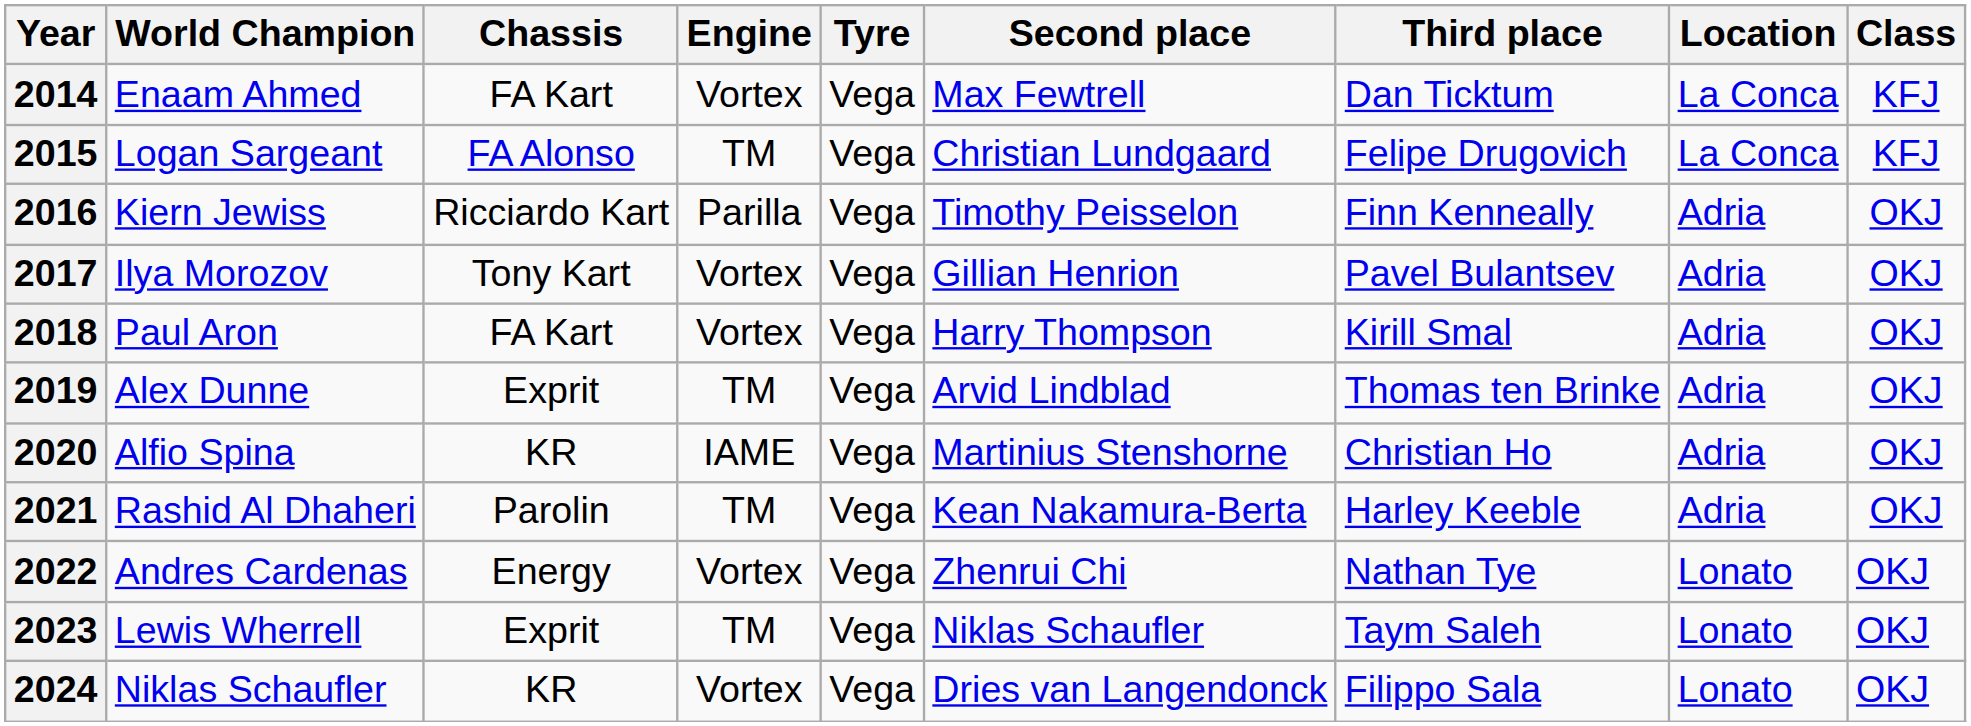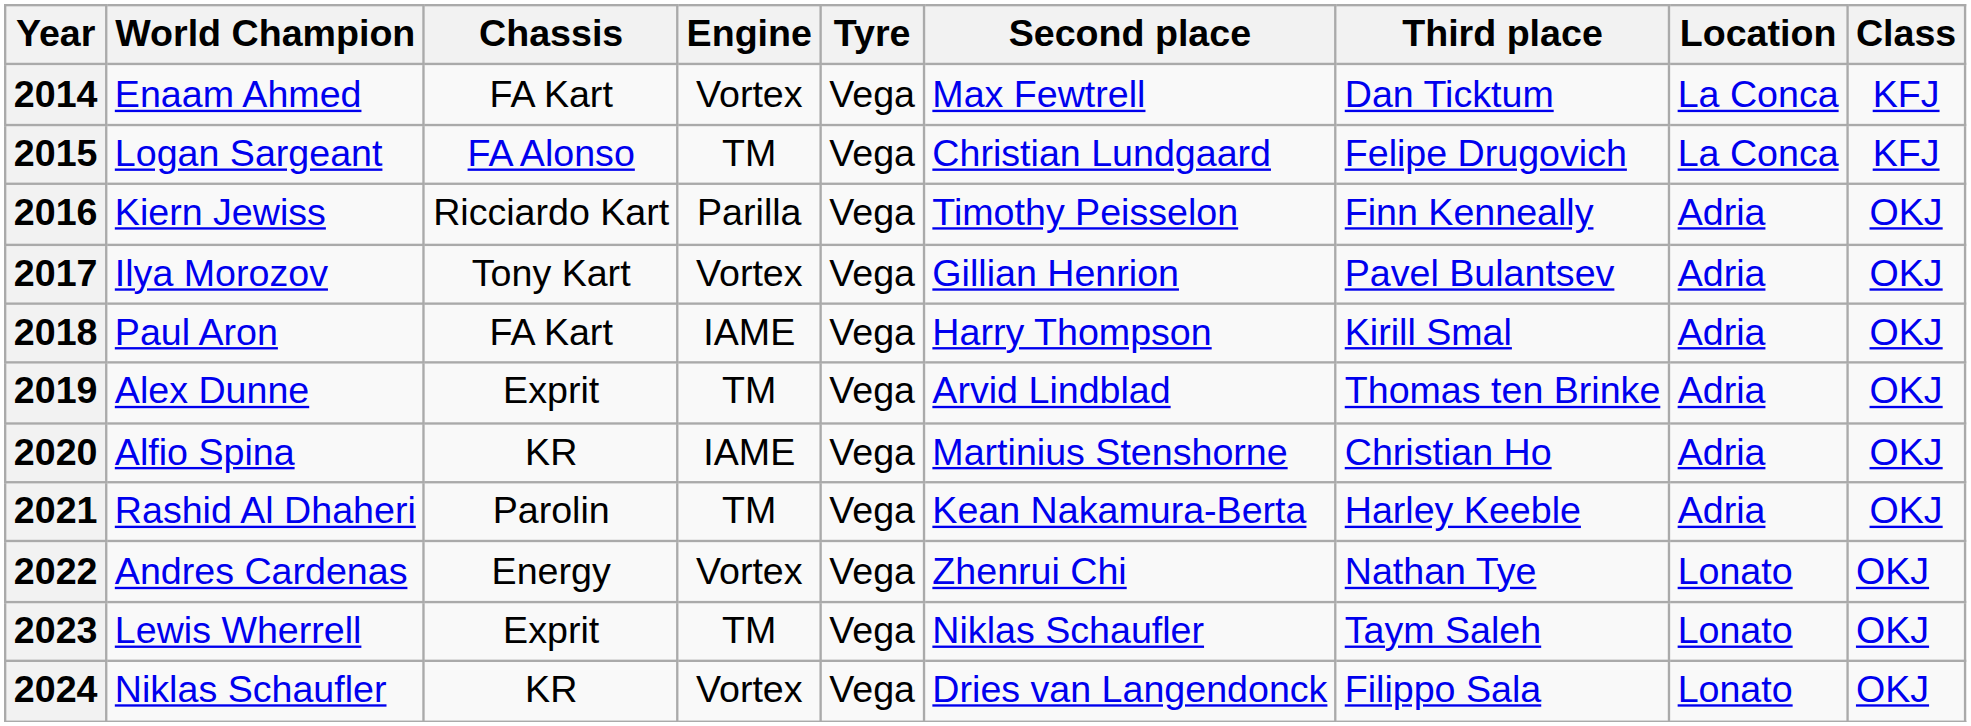2018 | Engine: Vortex -> IAME
